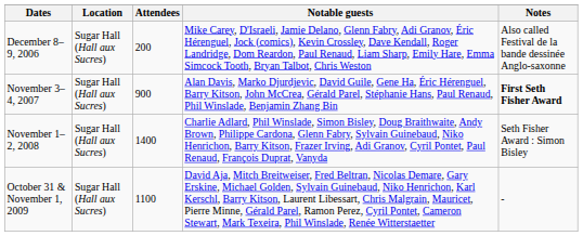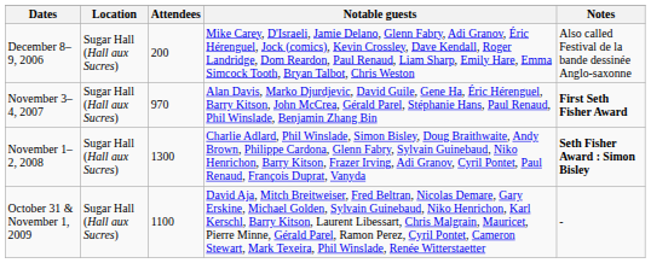November 3–4, 2007 | Attendees: 900 -> 970
November 1–2, 2008 | Attendees: 1400 -> 1300
November 1–2, 2008 | Notes: normal -> bold
